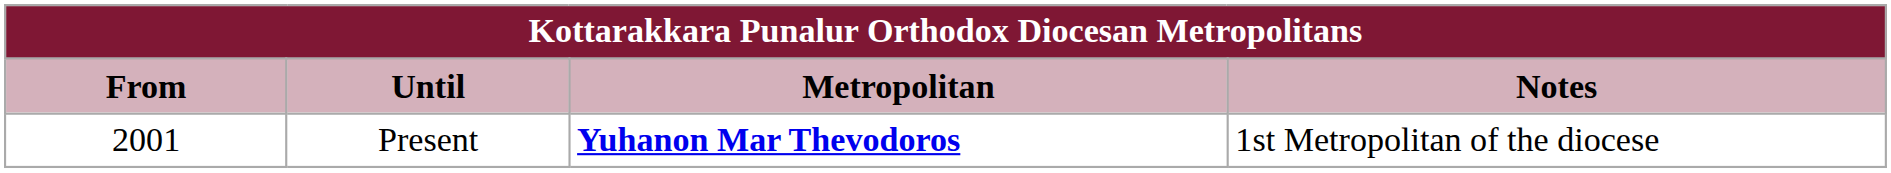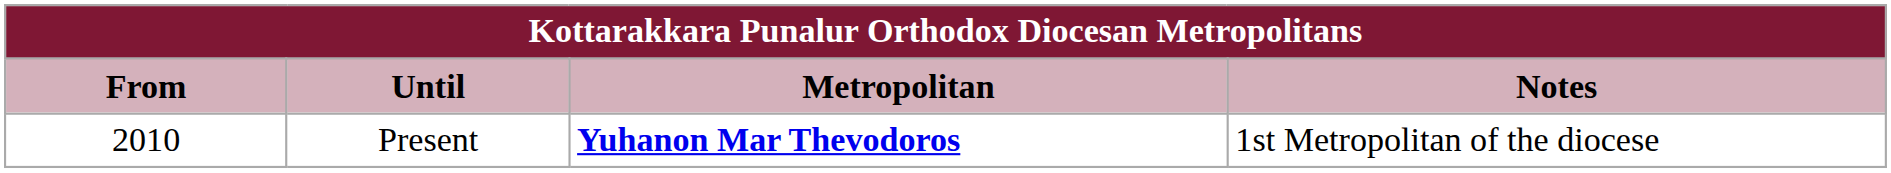Present | From: 2001 -> 2010
